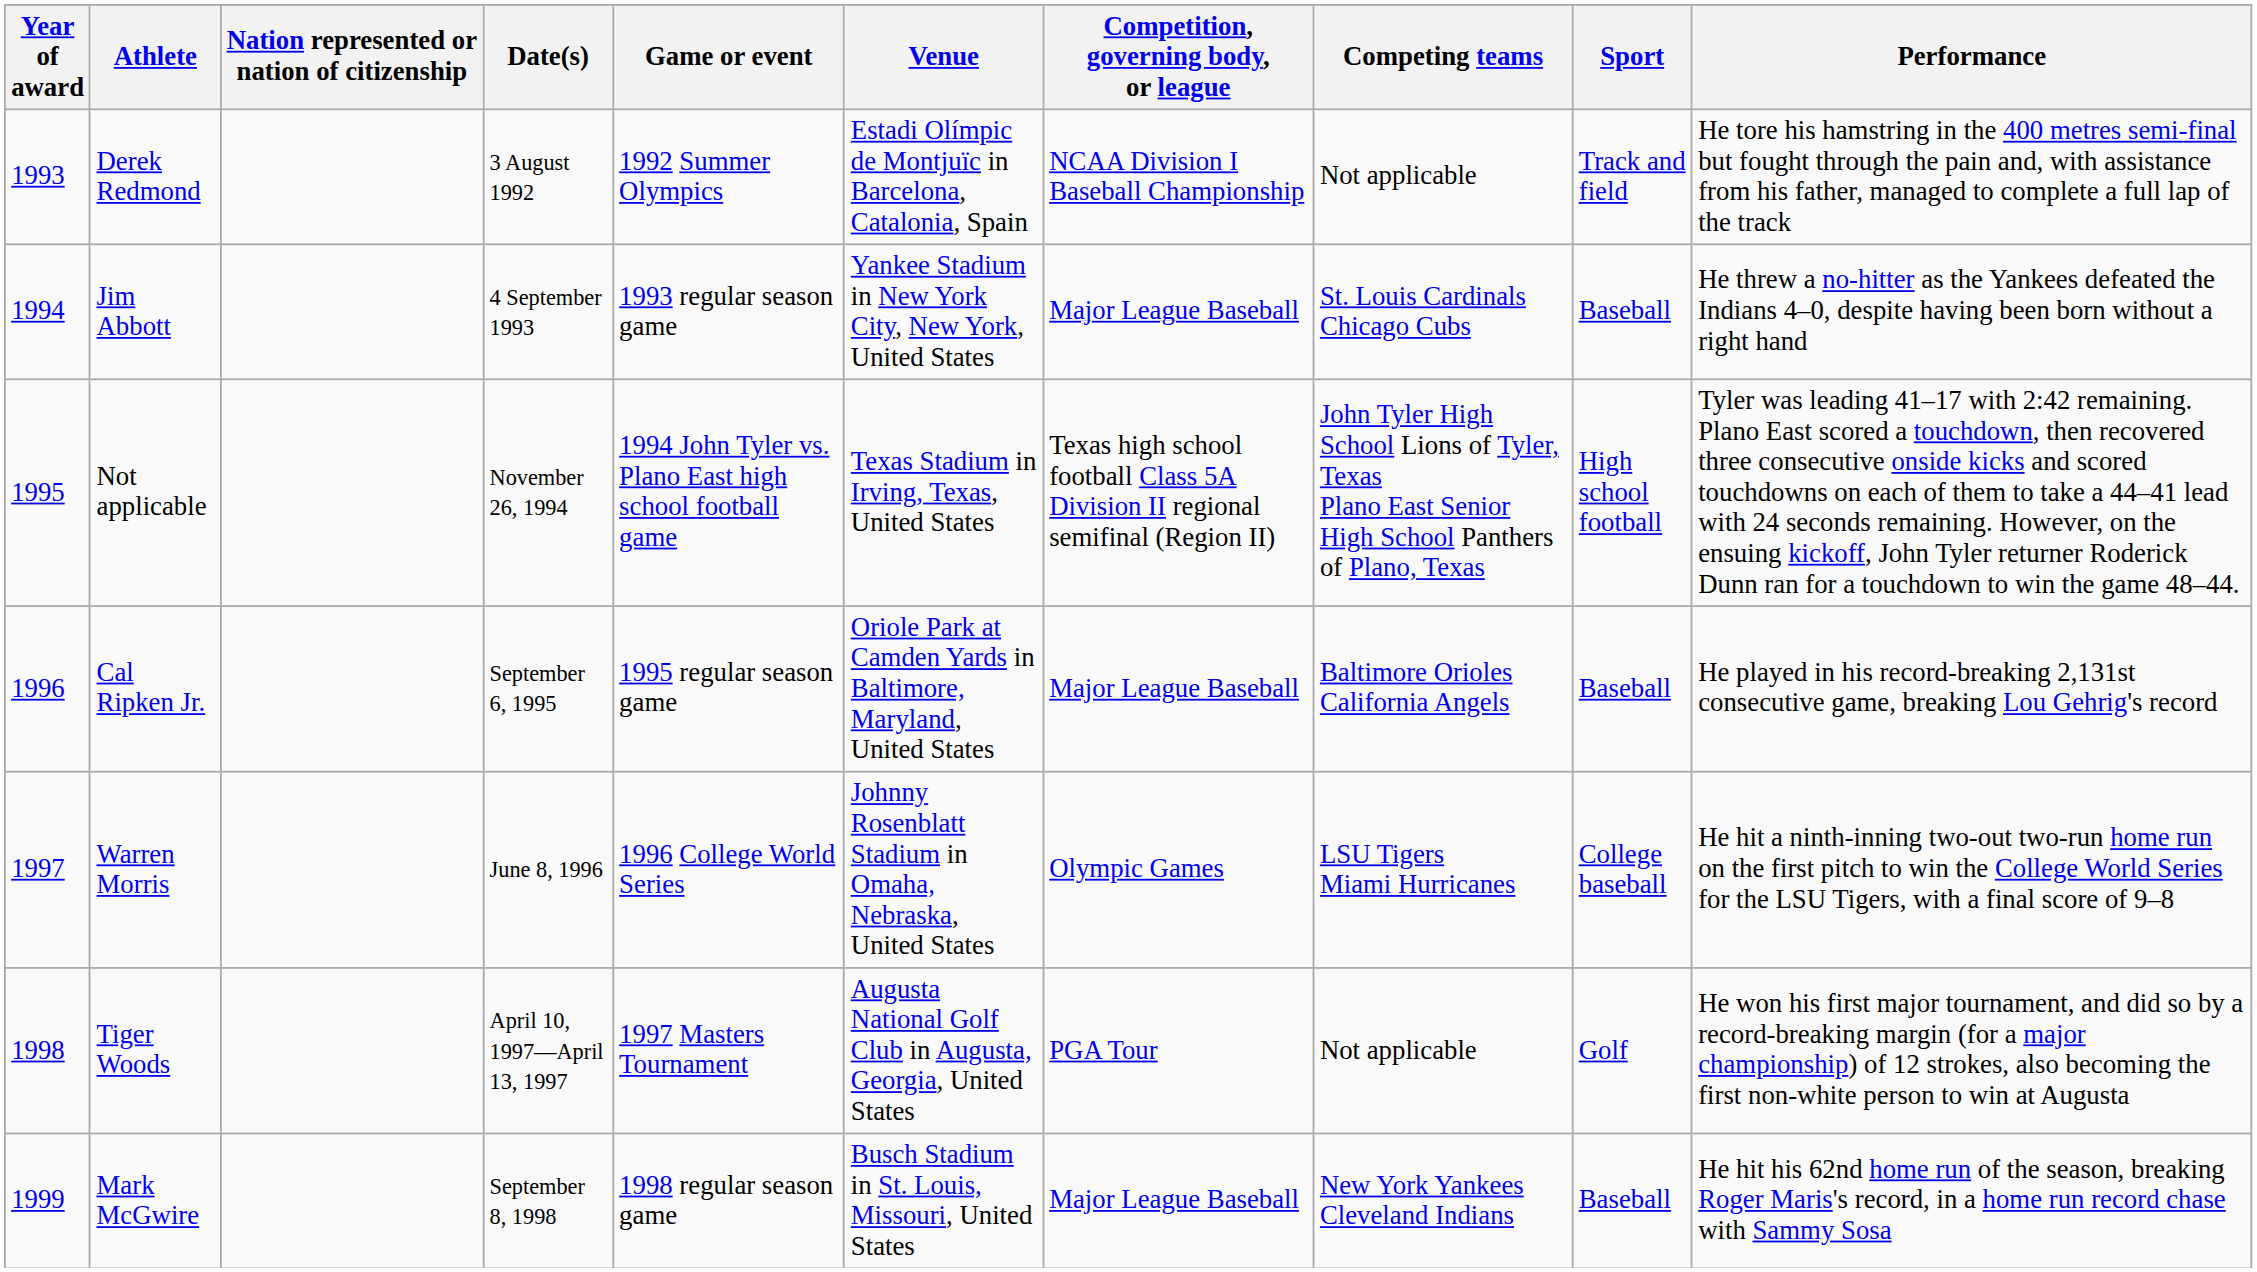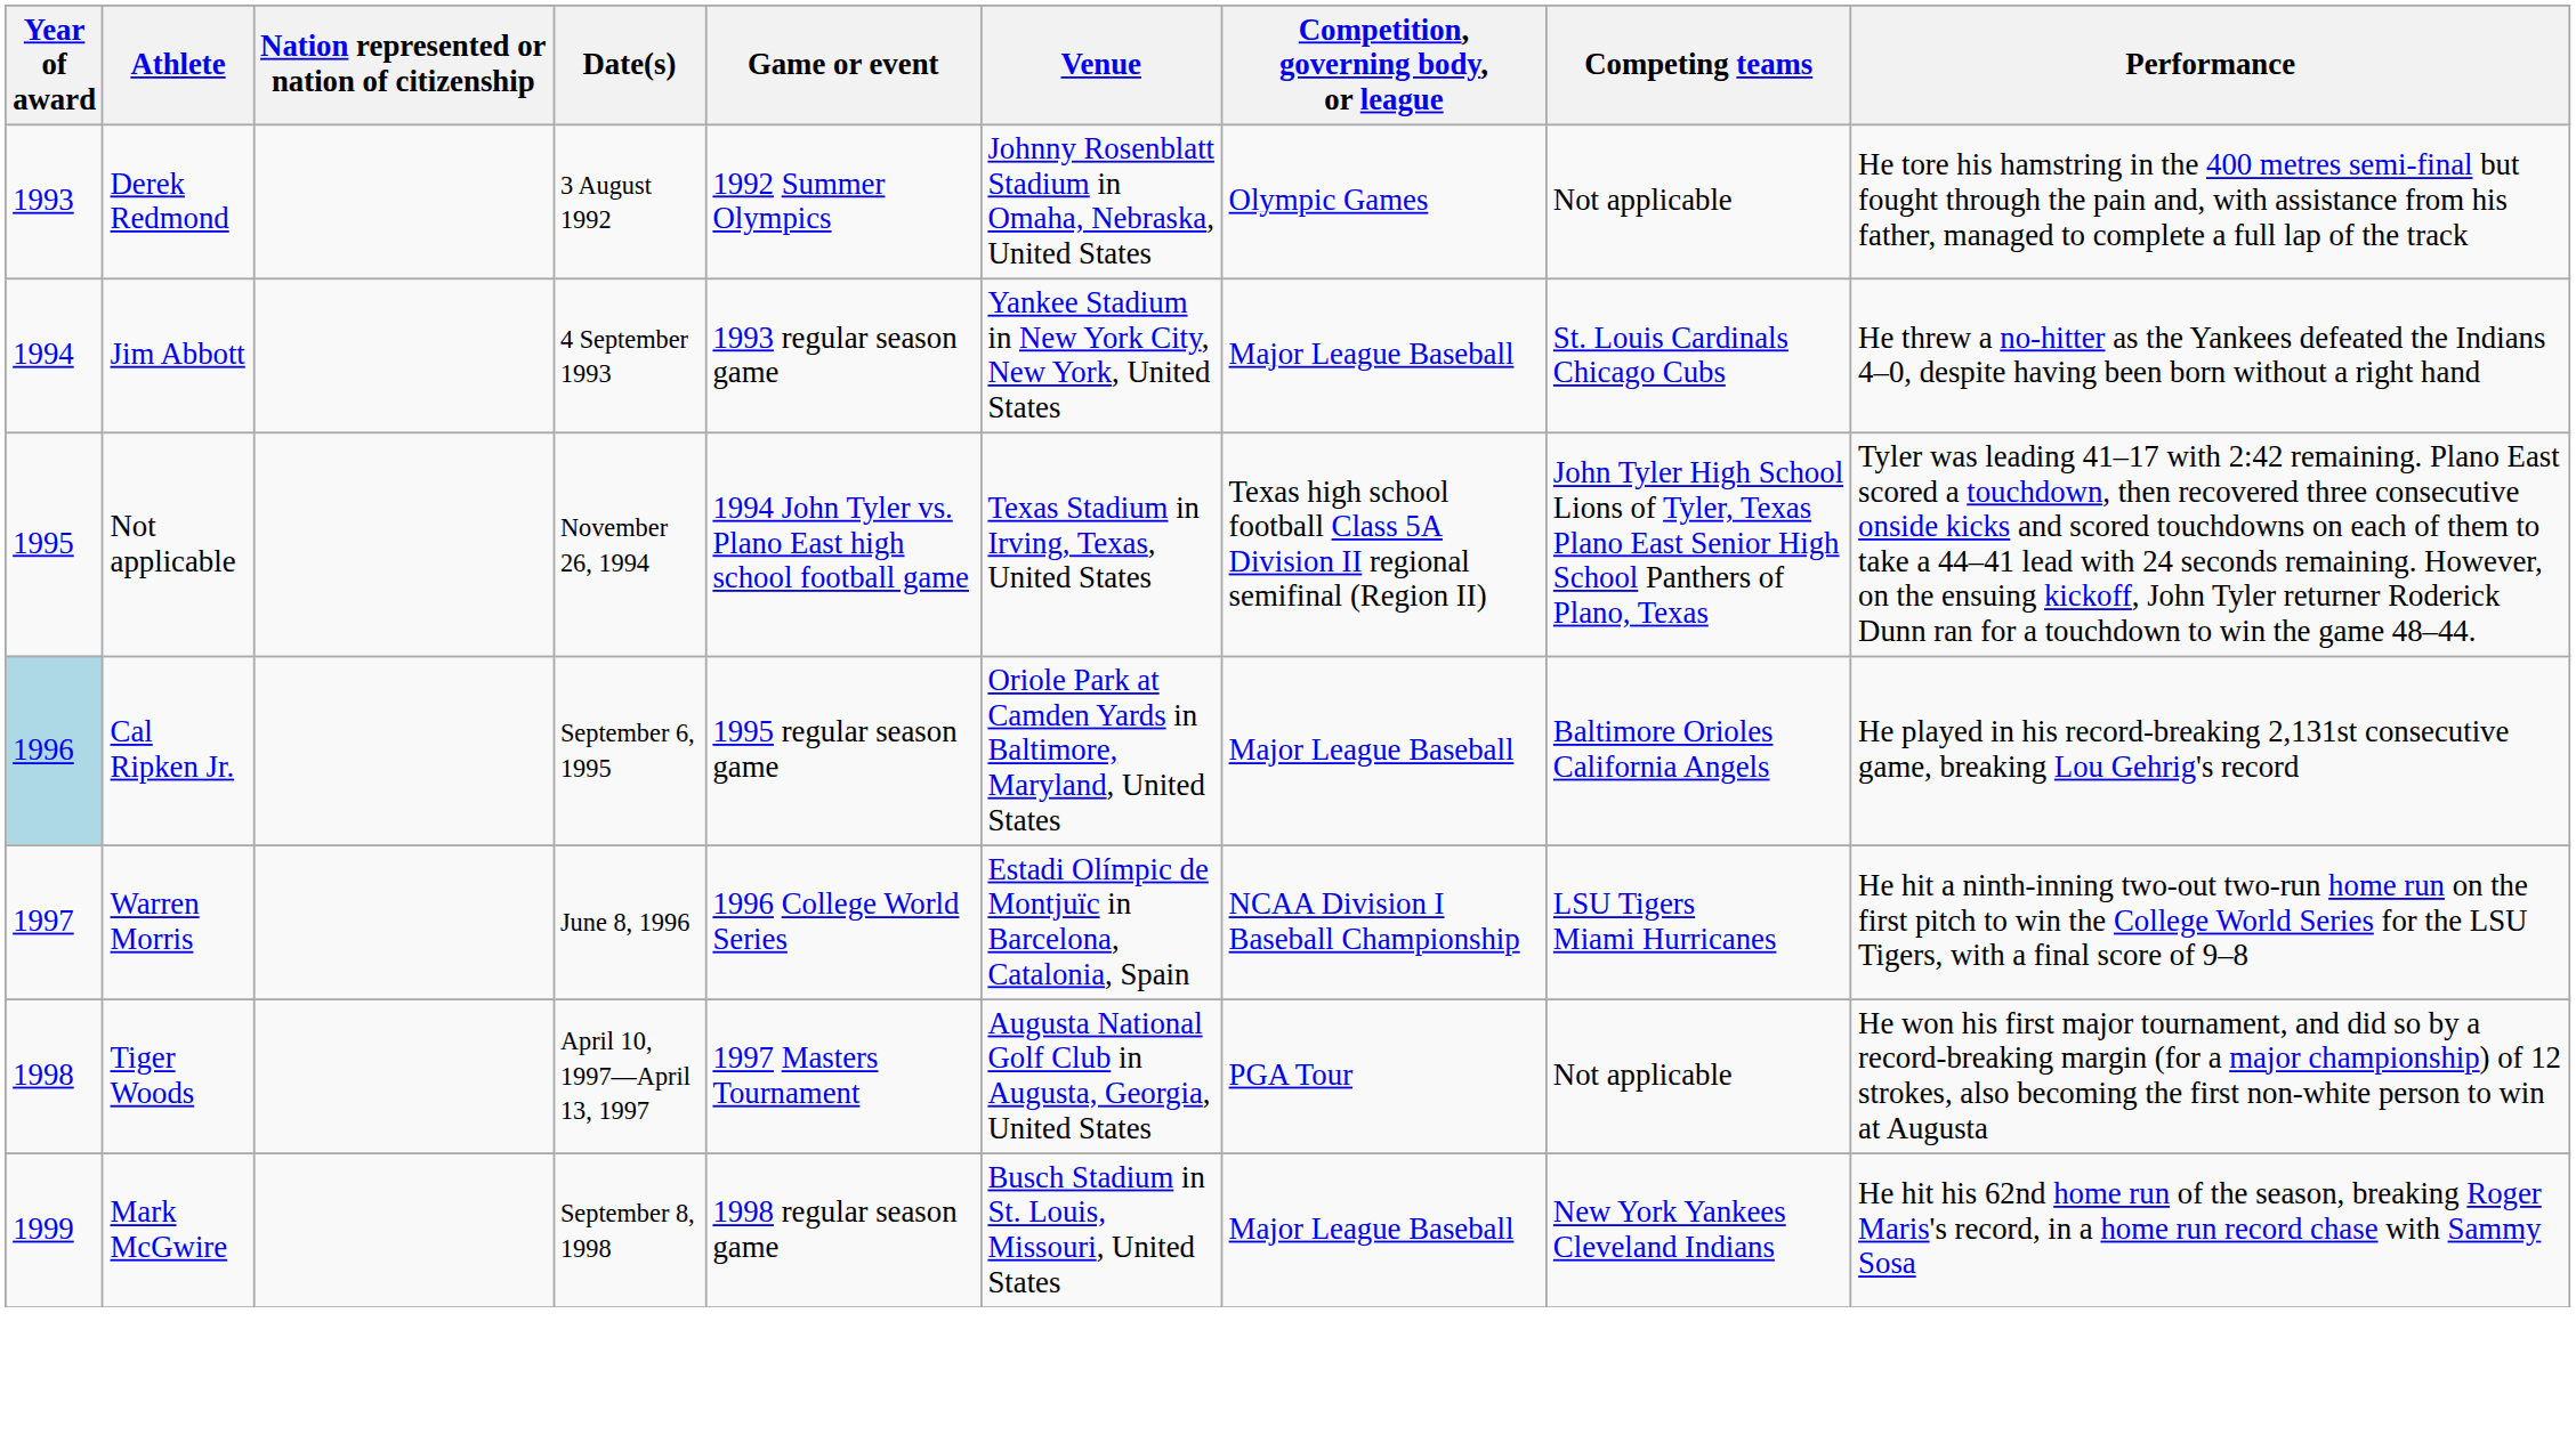- column: Sport | Track and field | Baseball | High school football | Baseball | College baseball | Golf | Baseball
Derek Redmond | Venue: Estadi Olímpic de Montjuïc in Barcelona, Catalonia, Spain -> Johnny Rosenblatt Stadium in Omaha, Nebraska, United States
Derek Redmond | Competition, governing body, or league: NCAA Division I Baseball Championship -> Olympic Games
Cal Ripken Jr. | Year of award: no background -> lightblue background
Warren Morris | Venue: Johnny Rosenblatt Stadium in Omaha, Nebraska, United States -> Estadi Olímpic de Montjuïc in Barcelona, Catalonia, Spain
Warren Morris | Competition, governing body, or league: Olympic Games -> NCAA Division I Baseball Championship
